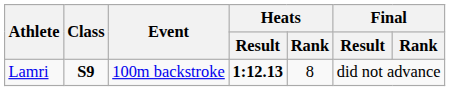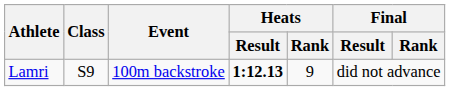Lamri | Class: bold -> normal
Lamri | Heats / Rank: 8 -> 9
